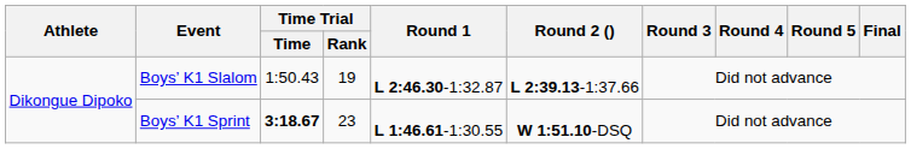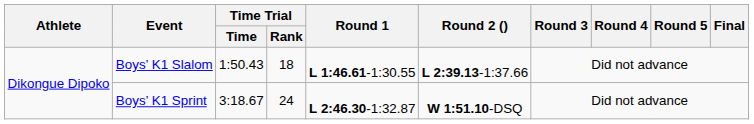Boys’ K1 Slalom | Time Trial / Rank: 19 -> 18
Boys’ K1 Slalom | Round 1: L 2:46.30-1:32.87 -> L 1:46.61-1:30.55
Boys’ K1 Sprint | Time Trial / Time: bold -> normal
Boys’ K1 Sprint | Time Trial / Rank: 23 -> 24
Boys’ K1 Sprint | Round 1: L 1:46.61-1:30.55 -> L 2:46.30-1:32.87
